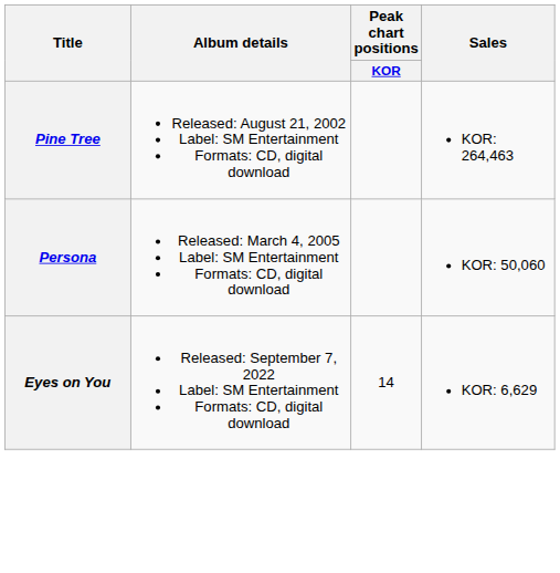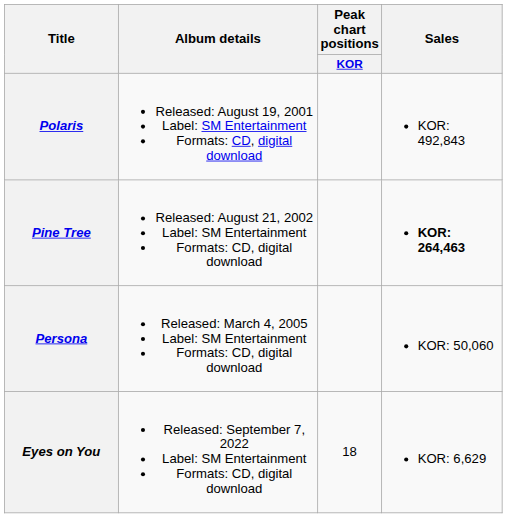+ row: Polaris | Released: August 19, 2001 Label: SM Entertainment Formats: CD, digital download | KOR: 492,843
Pine Tree | Sales: normal -> bold
Eyes on You | Peak chart positions / KOR: 14 -> 18
